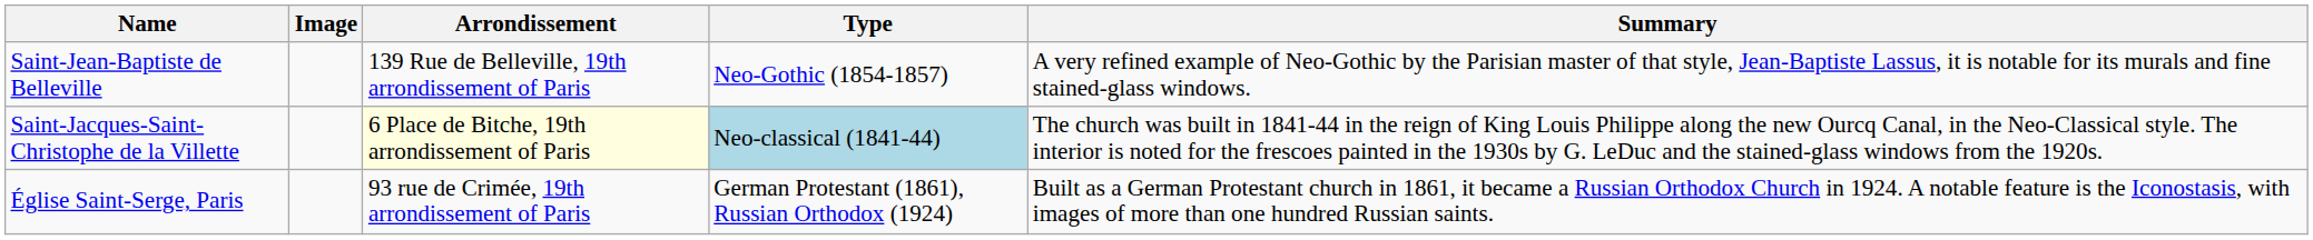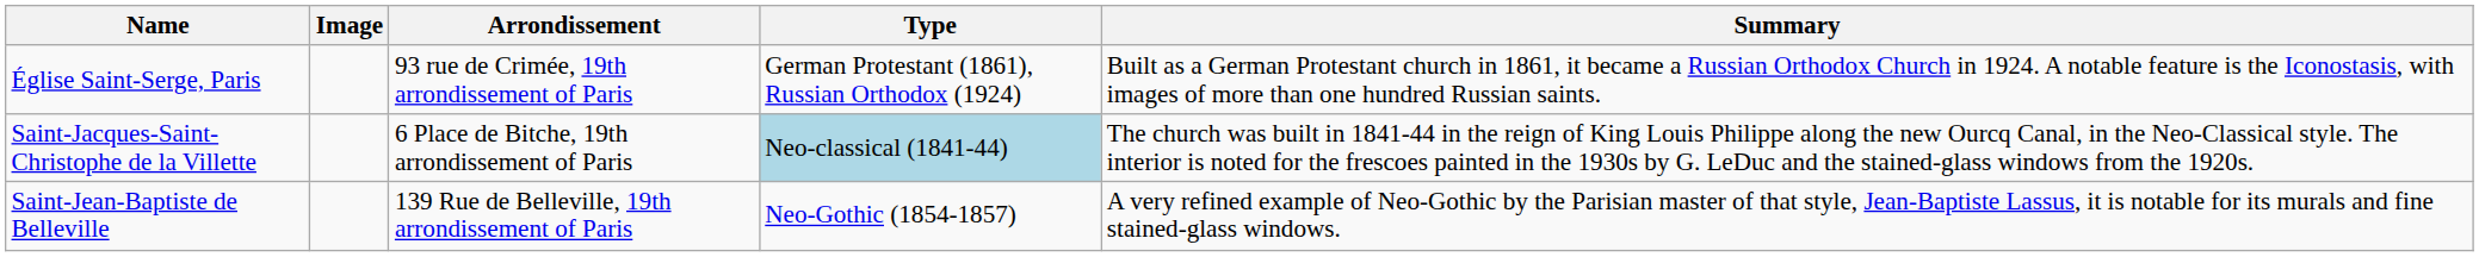rows swapped: Église Saint-Serge, Paris <-> Saint-Jean-Baptiste de Belleville
Saint-Jacques-Saint-Christophe de la Villette | Arrondissement: lightyellow background -> no background
